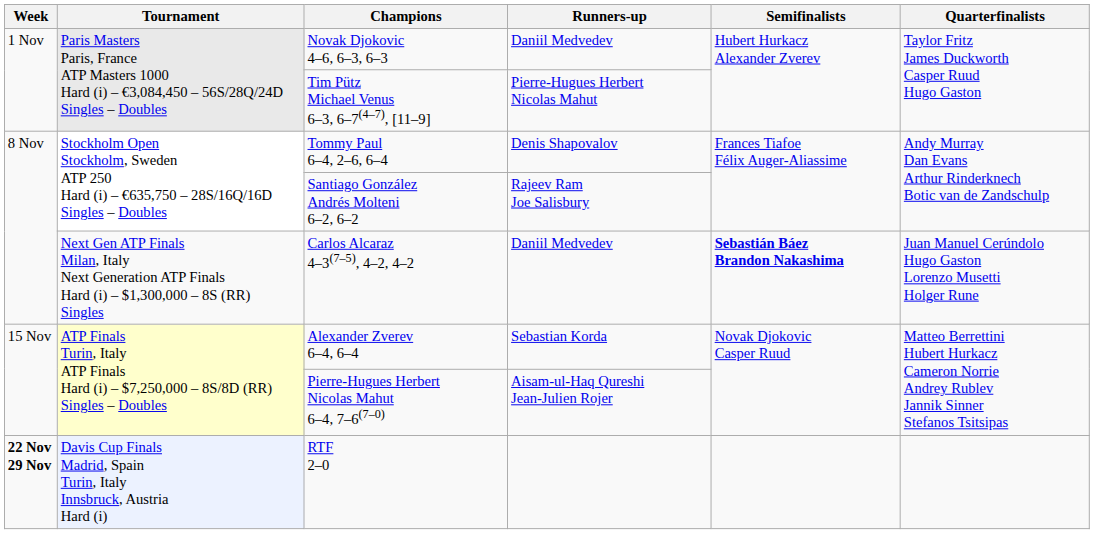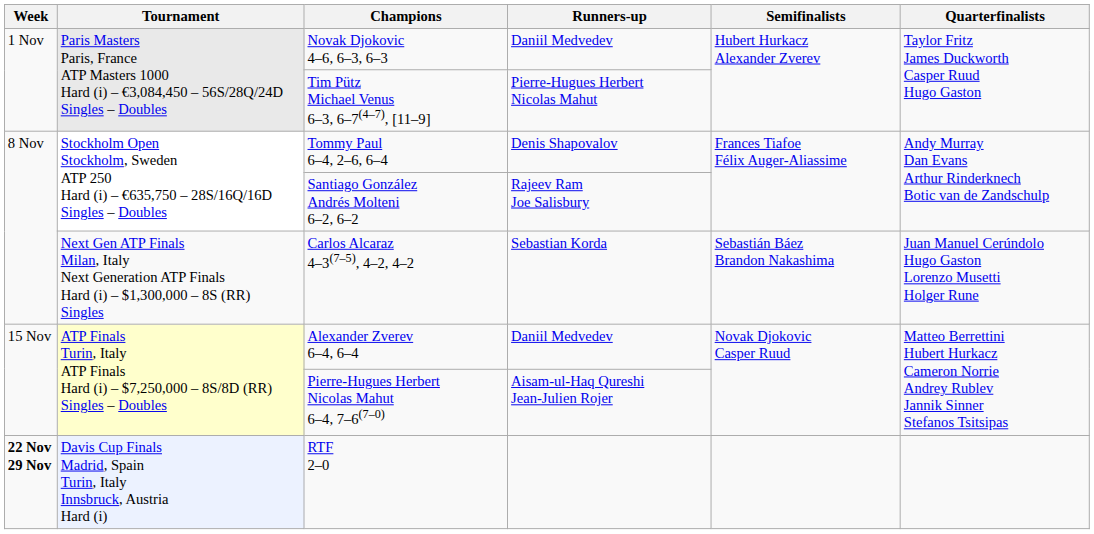Carlos Alcaraz 4–3(7–5), 4–2, 4–2 | Runners-up: Daniil Medvedev -> Sebastian Korda
Carlos Alcaraz 4–3(7–5), 4–2, 4–2 | Semifinalists: bold -> normal
Alexander Zverev 6–4, 6–4 | Runners-up: Sebastian Korda -> Daniil Medvedev
